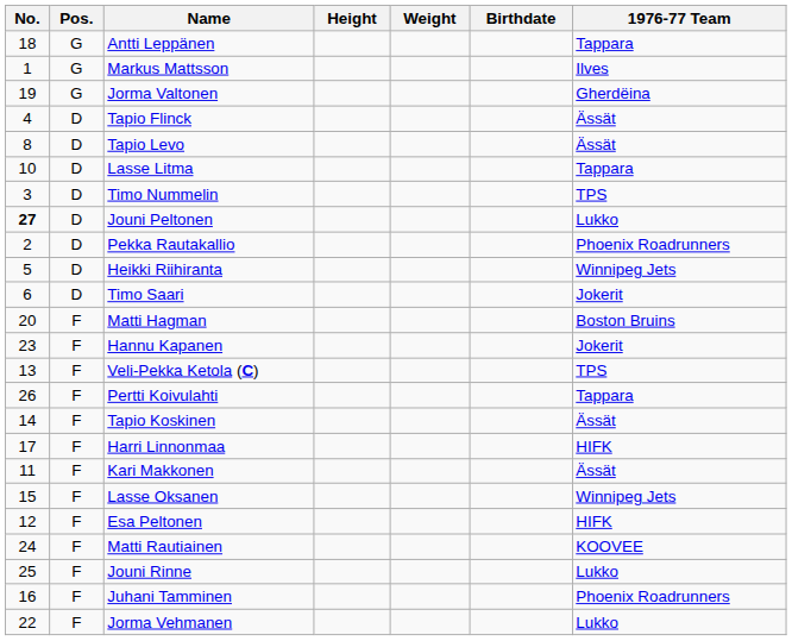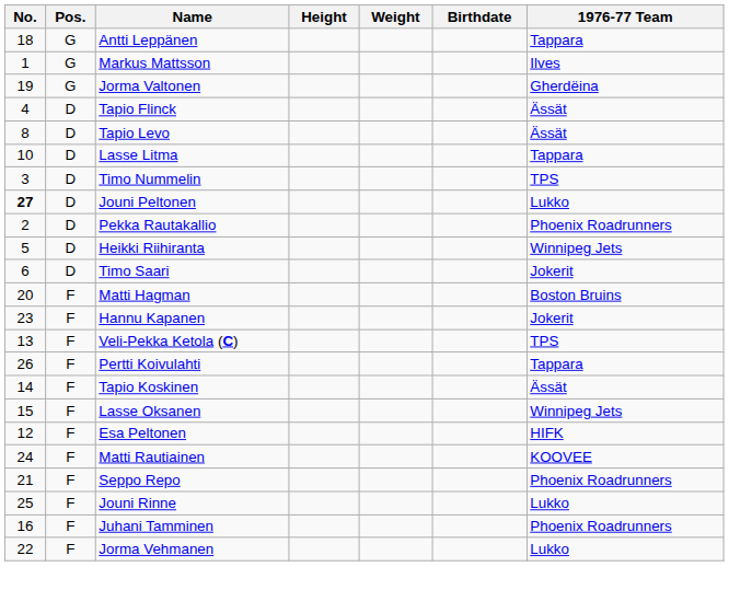- row: 17 | F | Harri Linnonmaa | HIFK
- row: 11 | F | Kari Makkonen | Ässät
+ row: 21 | F | Seppo Repo | Phoenix Roadrunners
